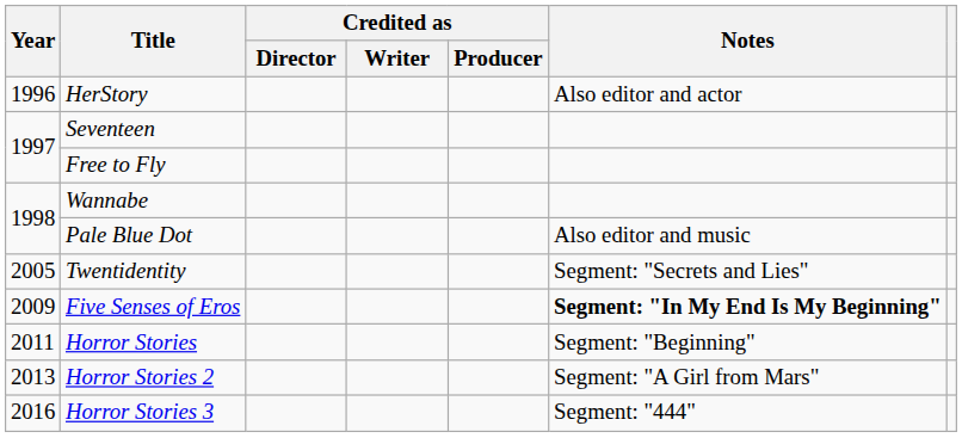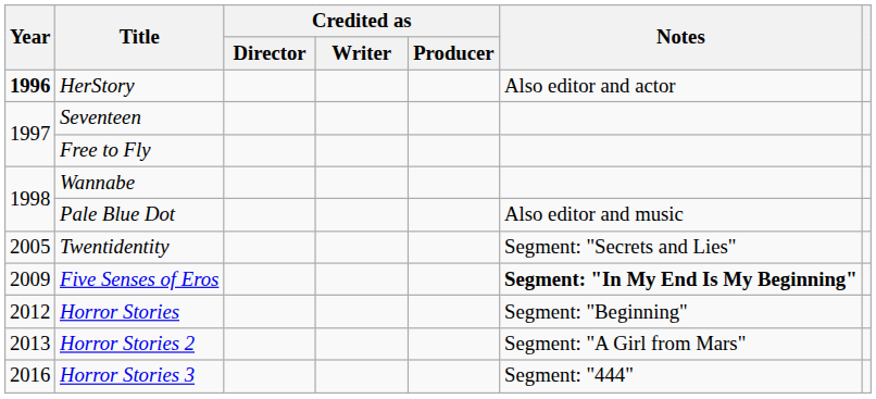HerStory | Year: normal -> bold
Horror Stories | Year: 2011 -> 2012
